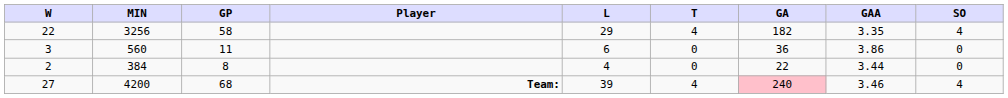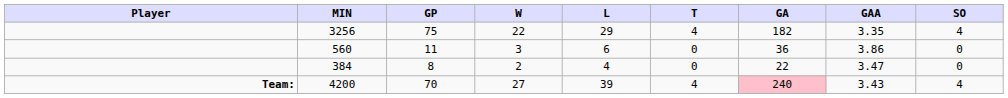columns swapped: Player <-> W
3256 | GP: 58 -> 75
384 | GAA: 3.44 -> 3.47
4200 | GP: 68 -> 70
4200 | GAA: 3.46 -> 3.43
